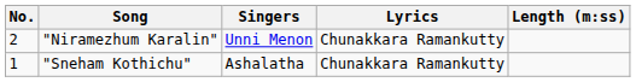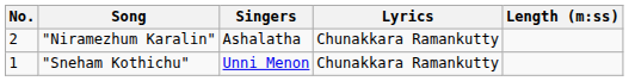"Niramezhum Karalin" | Singers: Unni Menon -> Ashalatha
"Sneham Kothichu" | Singers: Ashalatha -> Unni Menon
